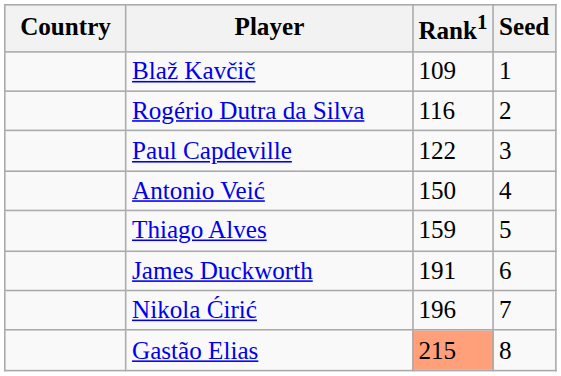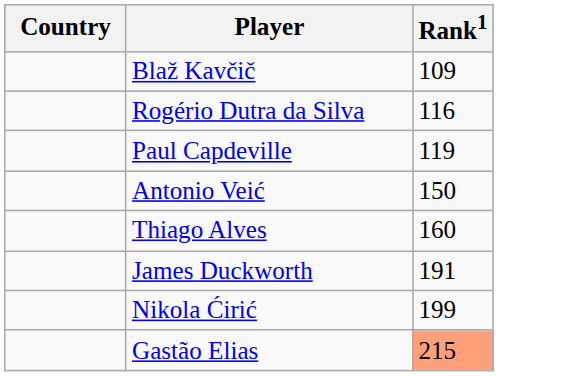- column: Seed | 1 | 2 | 3 | 4 | 5 | 6 | 7 | 8
Paul Capdeville | Rank1: 122 -> 119
Thiago Alves | Rank1: 159 -> 160
Nikola Ćirić | Rank1: 196 -> 199
